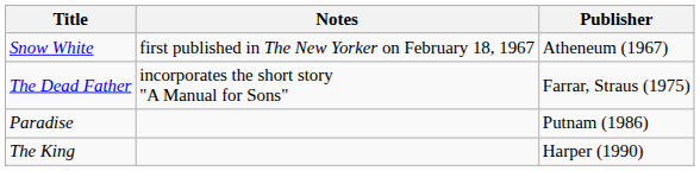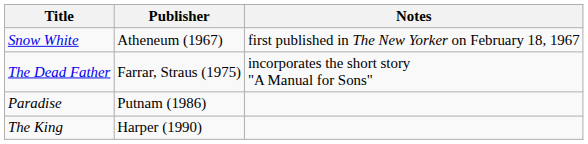columns swapped: Publisher <-> Notes
